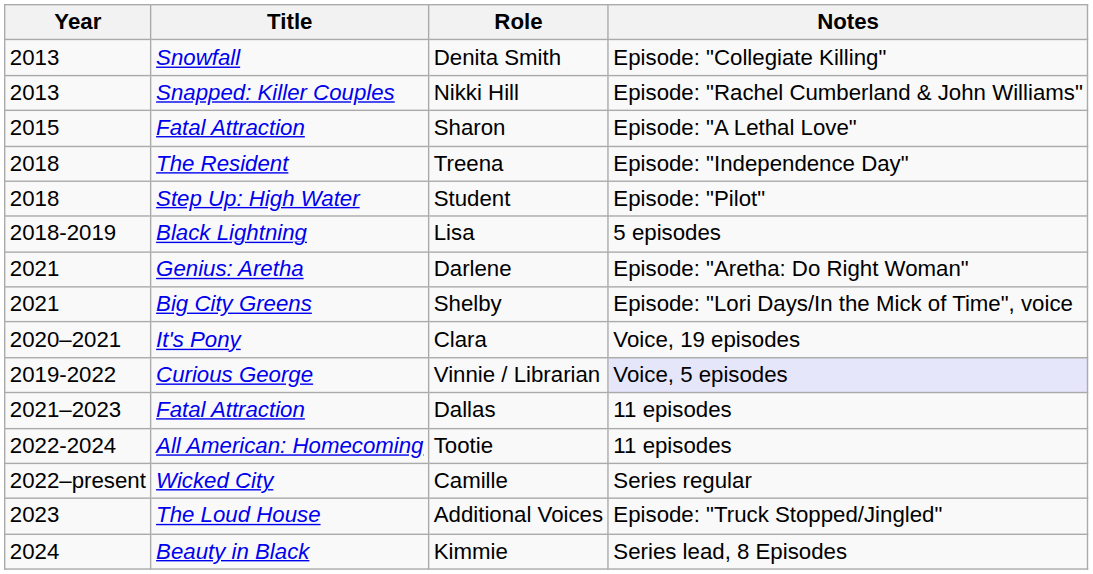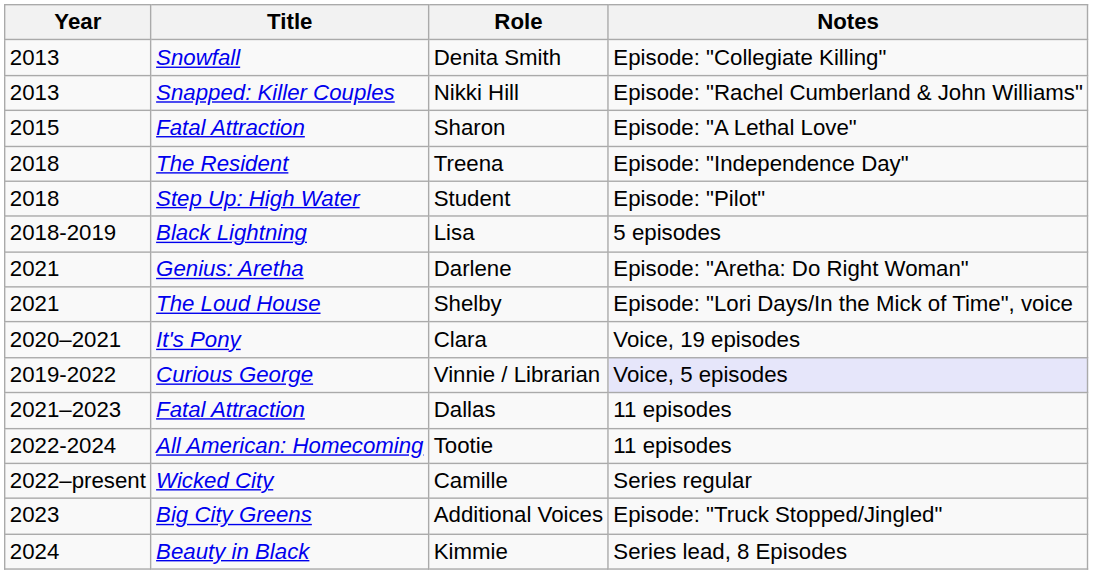Shelby | Title: Big City Greens -> The Loud House
Additional Voices | Title: The Loud House -> Big City Greens
